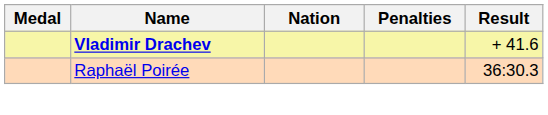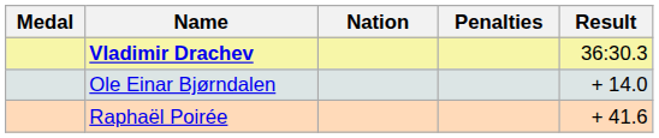Vladimir Drachev | Result: + 41.6 -> 36:30.3
+ row: Ole Einar Bjørndalen | + 14.0
Raphaël Poirée | Result: 36:30.3 -> + 41.6
